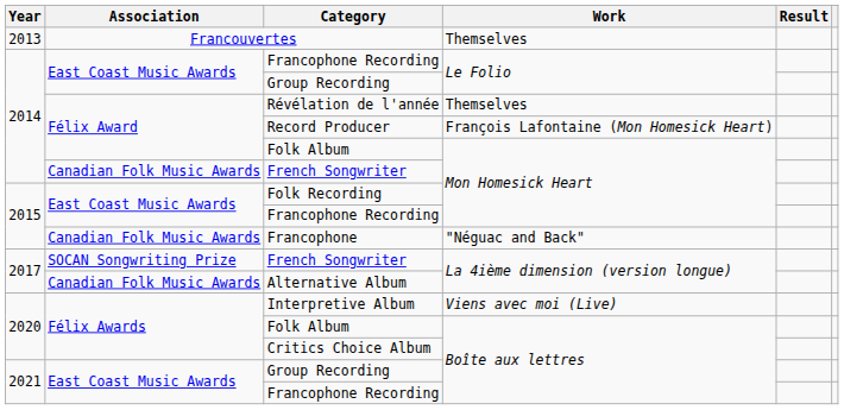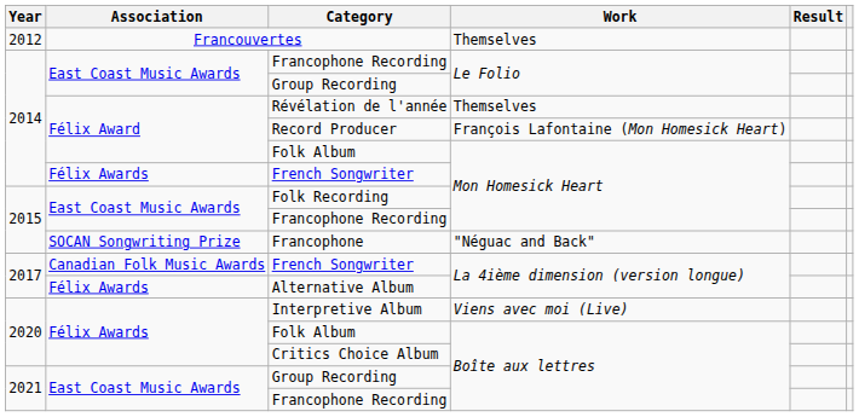Francouvertes | Year: 2013 -> 2012
French Songwriter / Mon Homesick Heart | Association: Canadian Folk Music Awards -> Félix Awards
Francophone | Association: Canadian Folk Music Awards -> SOCAN Songwriting Prize
French Songwriter / La 4ième dimension (version longue) | Association: SOCAN Songwriting Prize -> Canadian Folk Music Awards
Alternative Album | Association: Canadian Folk Music Awards -> Félix Awards
